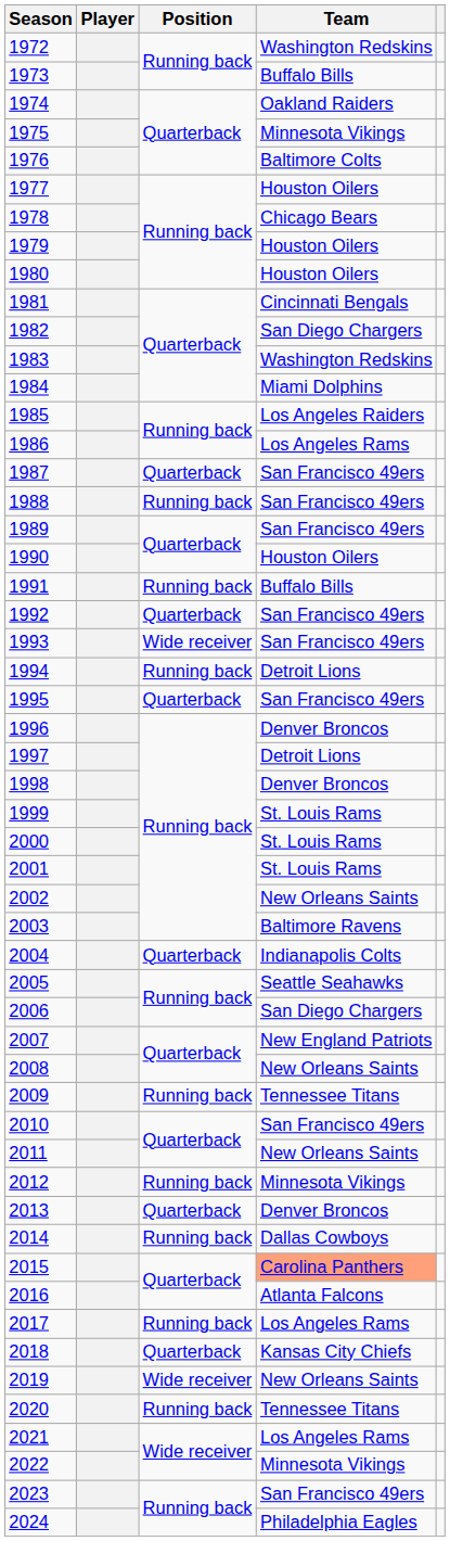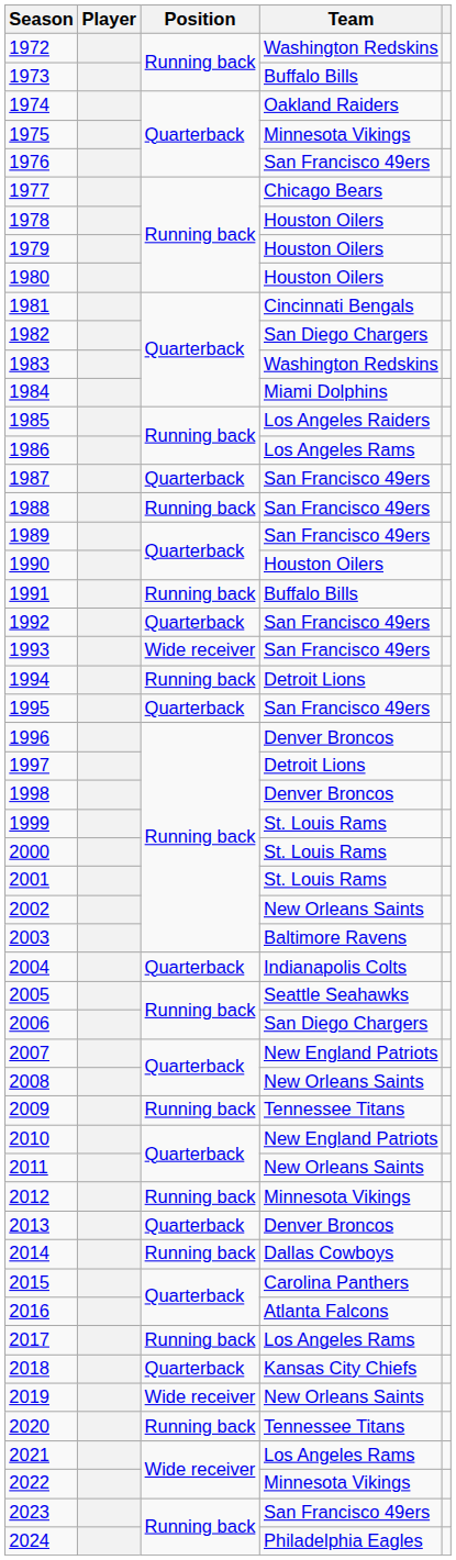1976 | Team: Baltimore Colts -> San Francisco 49ers
1977 | Team: Houston Oilers -> Chicago Bears
1978 | Team: Chicago Bears -> Houston Oilers
2010 | Team: San Francisco 49ers -> New England Patriots
2015 | Team: lightsalmon background -> no background
